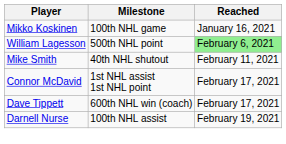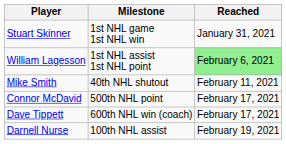- row: Mikko Koskinen | 100th NHL game | January 16, 2021
+ row: Stuart Skinner | 1st NHL game 1st NHL win | January 31, 2021
William Lagesson | Milestone: 500th NHL point -> 1st NHL assist 1st NHL point
Connor McDavid | Milestone: 1st NHL assist 1st NHL point -> 500th NHL point
